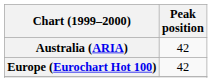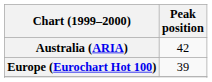Europe (Eurochart Hot 100) | Peak position: 42 -> 39
